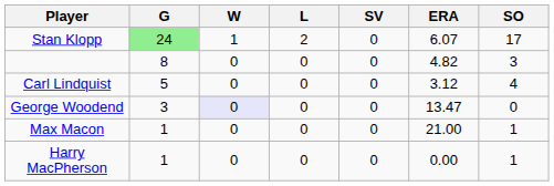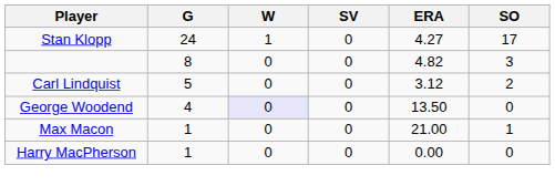- column: L | 2 | 0 | 0 | 0 | 0 | 0
Stan Klopp | G: lightgreen background -> no background
Stan Klopp | ERA: 6.07 -> 4.27
Carl Lindquist | SO: 4 -> 2
George Woodend | G: 3 -> 4
George Woodend | ERA: 13.47 -> 13.50
Harry MacPherson | SO: 1 -> 0
